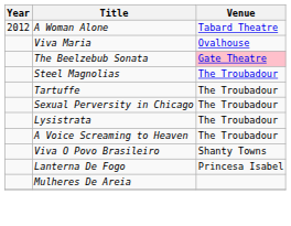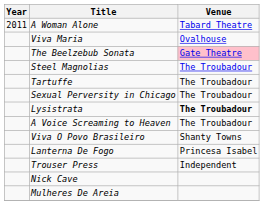A Woman Alone | Year: 2012 -> 2011
Lysistrata | Venue: normal -> bold
+ row: Trouser Press | Independent
+ row: Nick Cave
